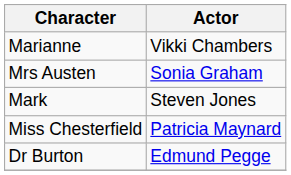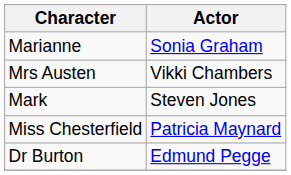Marianne | Actor: Vikki Chambers -> Sonia Graham
Mrs Austen | Actor: Sonia Graham -> Vikki Chambers
